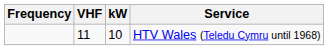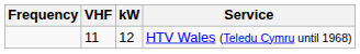HTV Wales (Teledu Cymru until 1968) | kW: 10 -> 12
